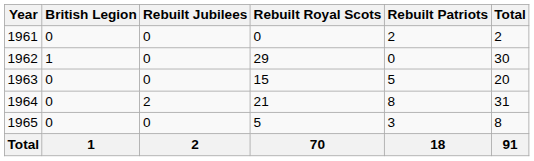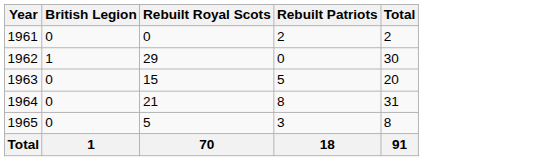- column: Rebuilt Jubilees | 0 | 0 | 0 | 2 | 0 | 2
